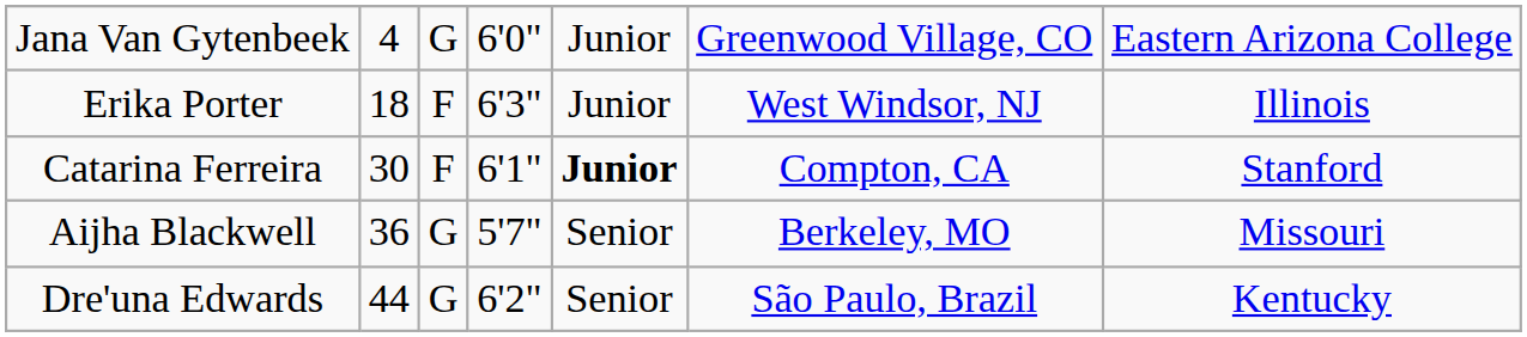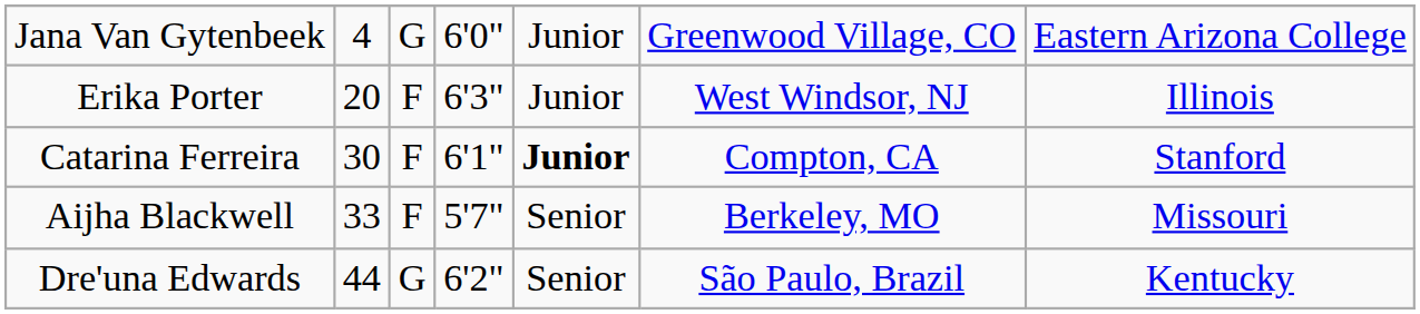Erika Porter | column 2: 18 -> 20
Aijha Blackwell | column 2: 36 -> 33
Aijha Blackwell | column 3: G -> F
